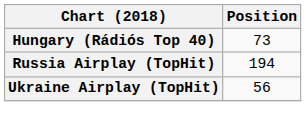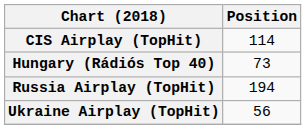+ row: CIS Airplay (TopHit) | 114
